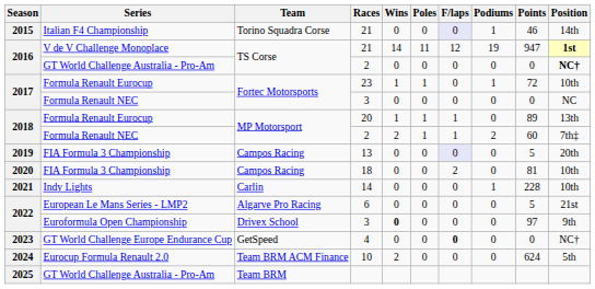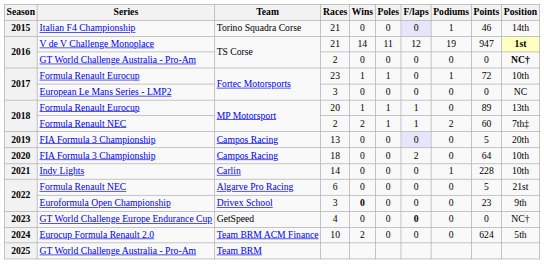2017 / 3 | Series: Formula Renault NEC -> European Le Mans Series - LMP2
18 | Points: 81 -> 64
6 | Series: European Le Mans Series - LMP2 -> Formula Renault NEC
2022 / 3 | Points: 97 -> 23
